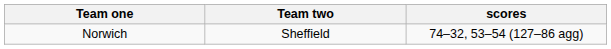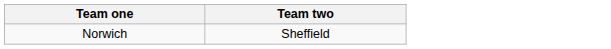- column: scores | 74–32, 53–54 (127–86 agg)
